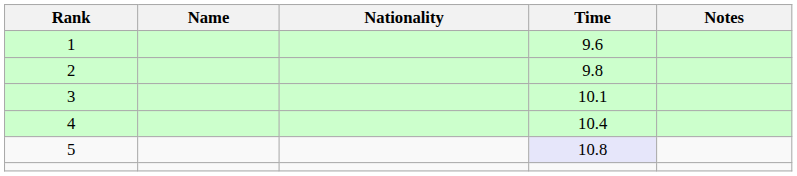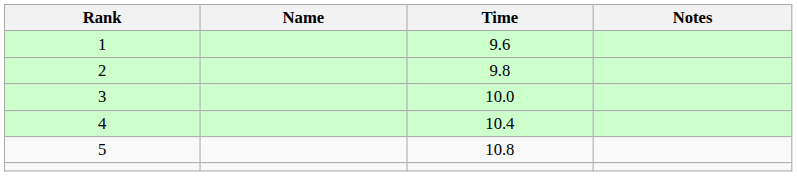- column: Nationality
3 | Time: 10.1 -> 10.0
5 | Time: lavender background -> no background
